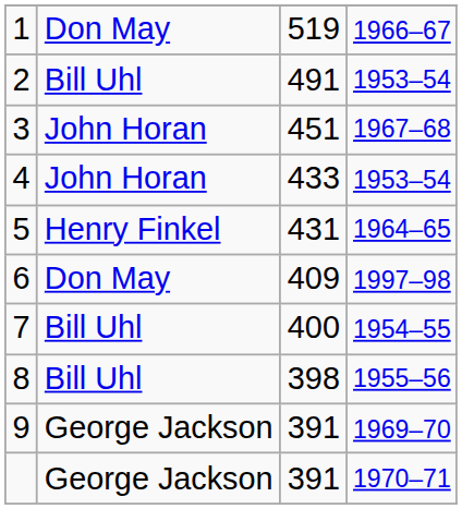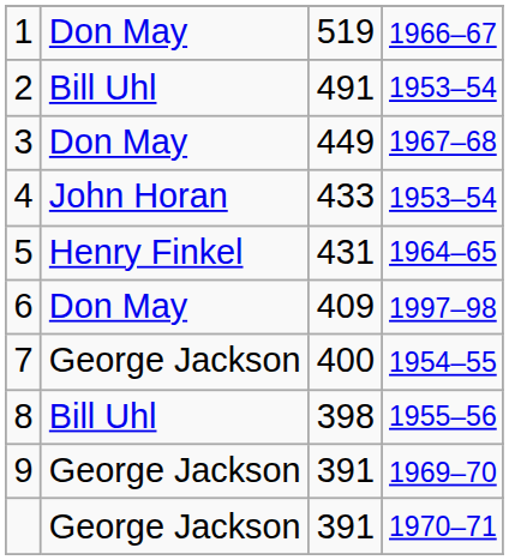3 | column 2: John Horan -> Don May
3 | column 3: 451 -> 449
7 | column 2: Bill Uhl -> George Jackson
